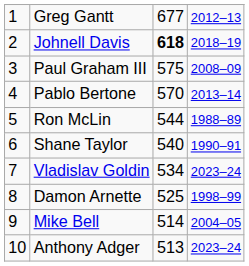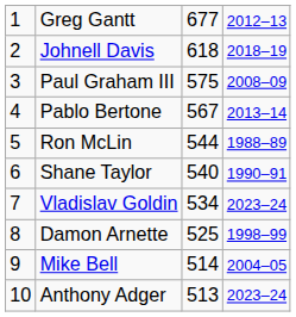Johnell Davis | column 3: bold -> normal
Pablo Bertone | column 3: 570 -> 567
